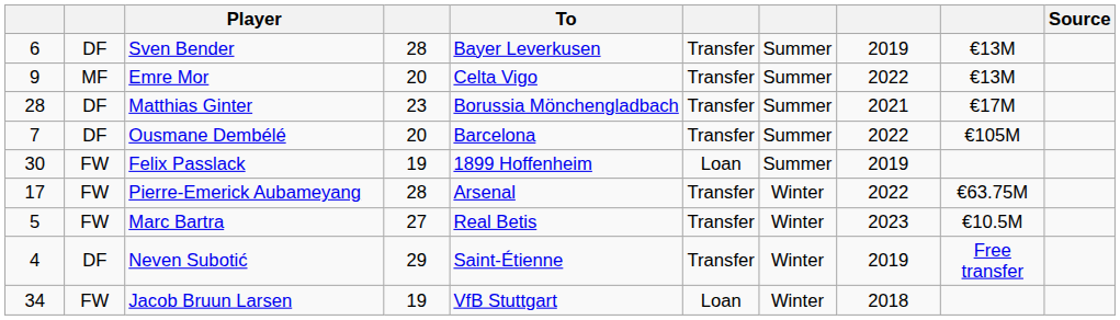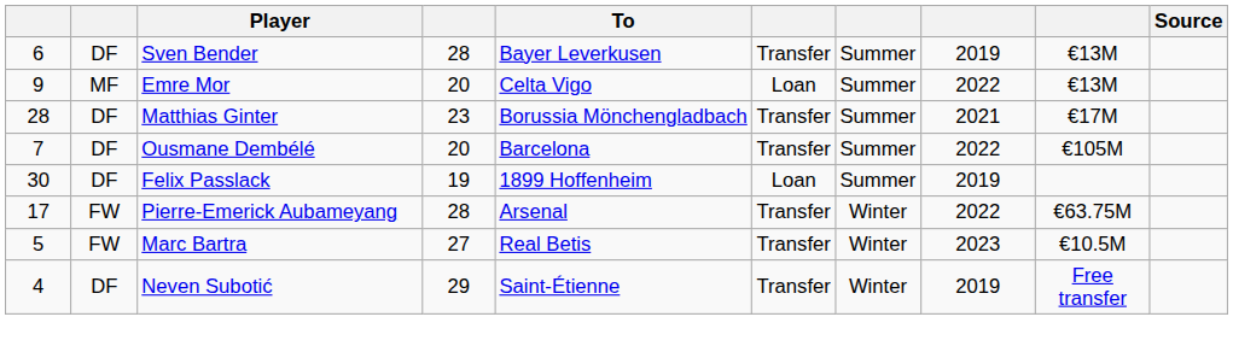Emre Mor | column 6: Transfer -> Loan
Felix Passlack | column 2: FW -> DF
- row: 34 | FW | Jacob Bruun Larsen | 19 | VfB Stuttgart | Loan | Winter | 2018
